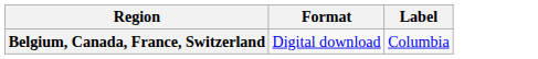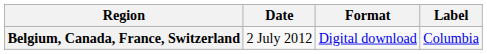+ column: Date | 2 July 2012
